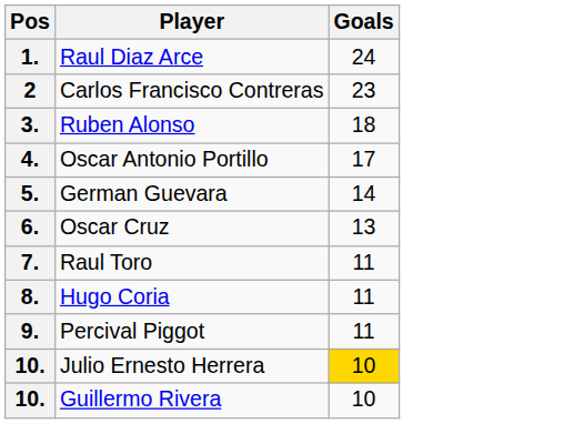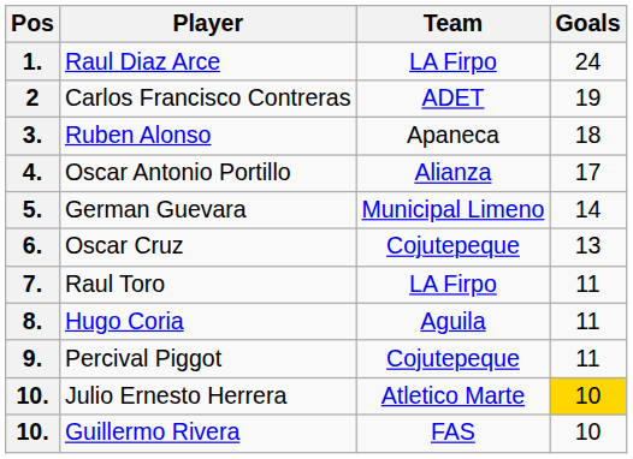+ column: Team | LA Firpo | ADET | Apaneca | Alianza | Municipal Limeno | Cojutepeque | LA Firpo | Aguila | Cojutepeque | Atletico Marte | FAS
2 | Goals: 23 -> 19
